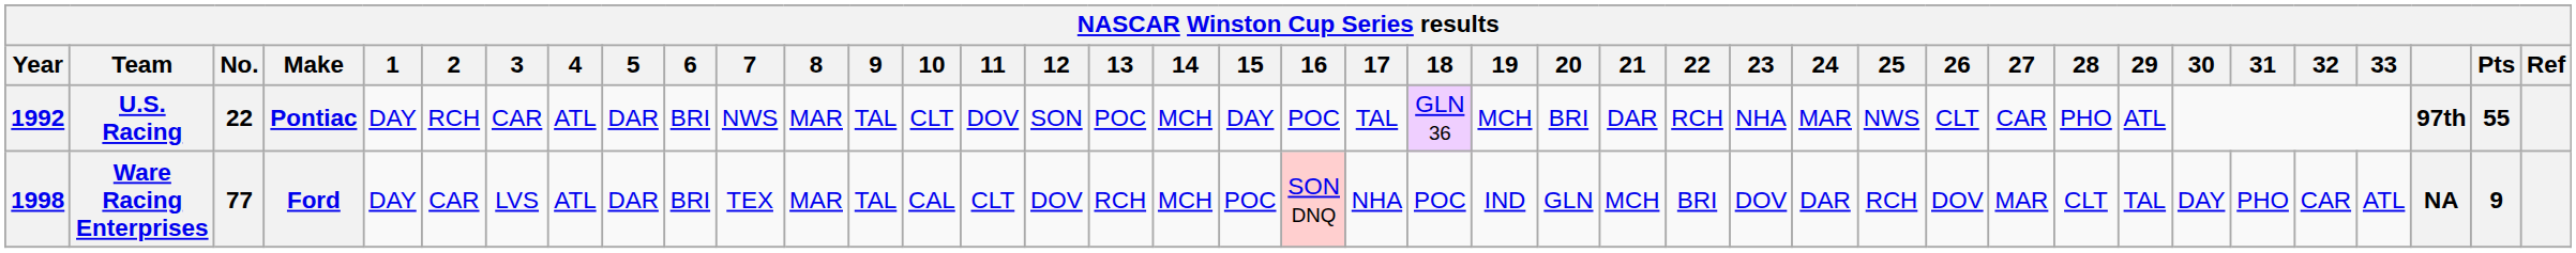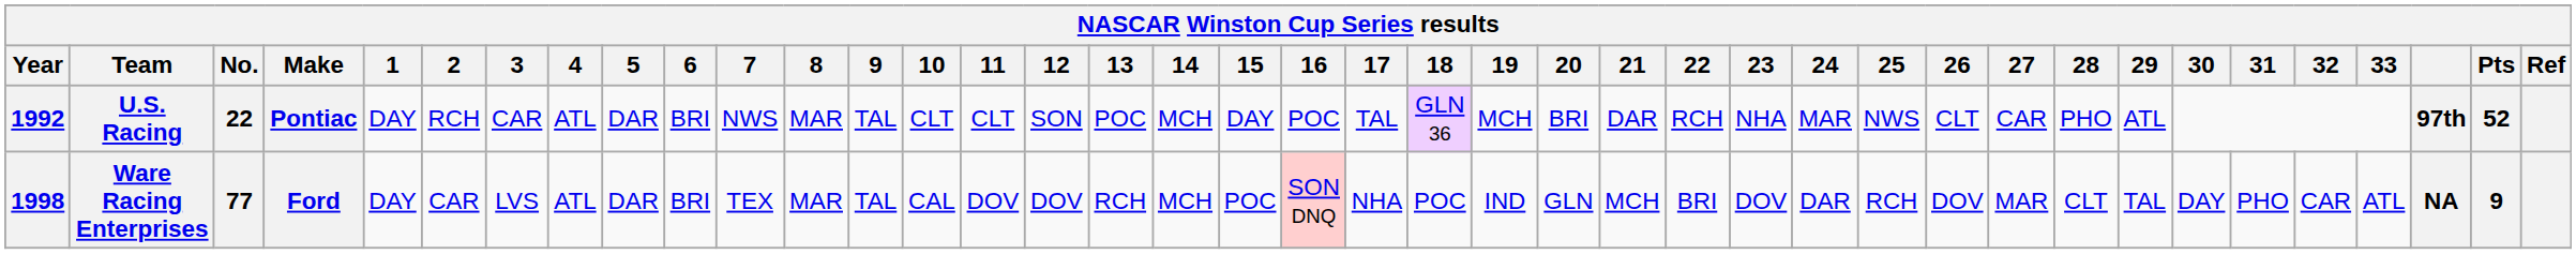U.S. Racing | 11: DOV -> CLT
U.S. Racing | Pts: 55 -> 52
Ware Racing Enterprises | 11: CLT -> DOV
